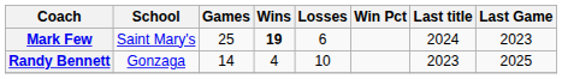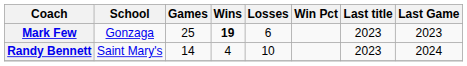Mark Few | School: Saint Mary's -> Gonzaga
Mark Few | Last title: 2024 -> 2023
Randy Bennett | School: Gonzaga -> Saint Mary's
Randy Bennett | Last Game: 2025 -> 2024
